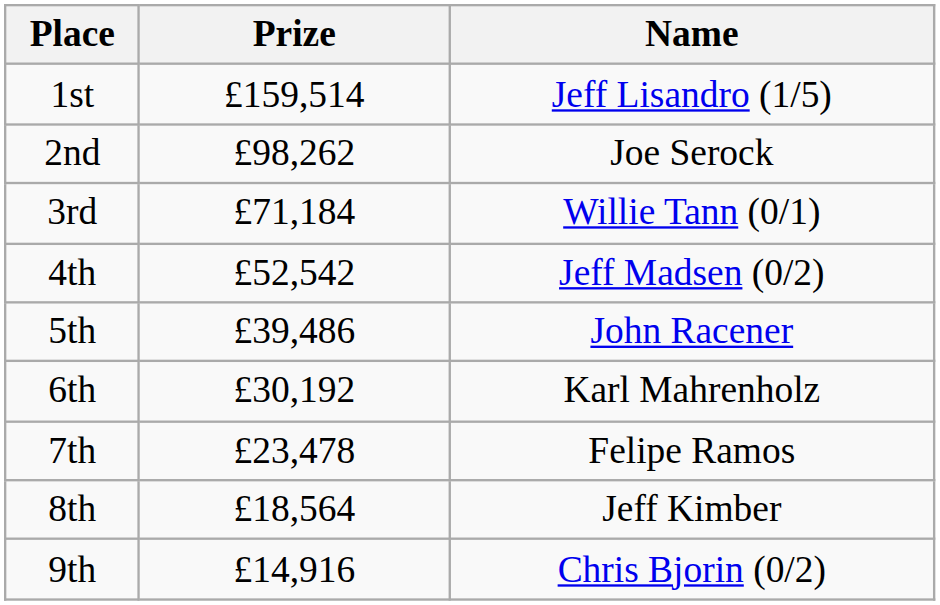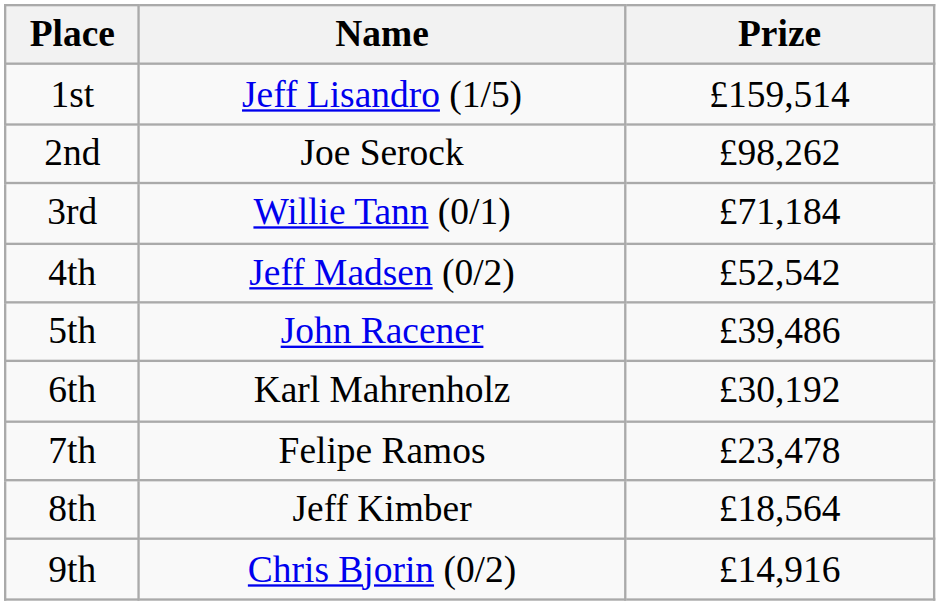columns swapped: Name <-> Prize
